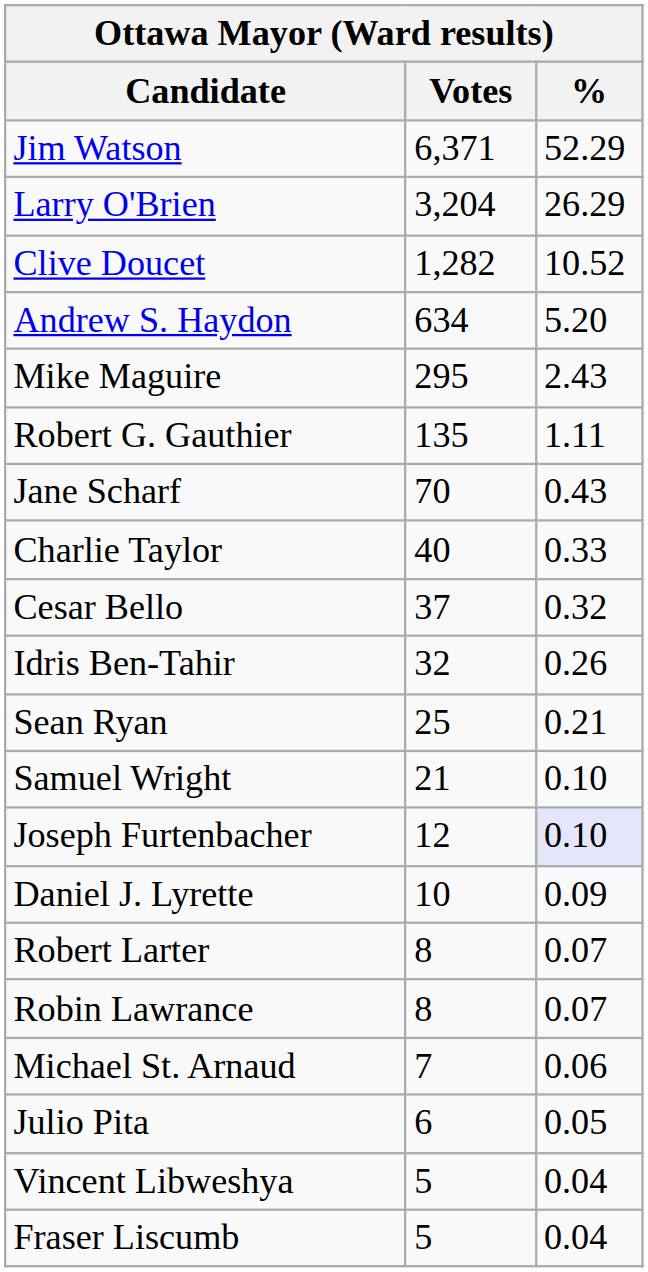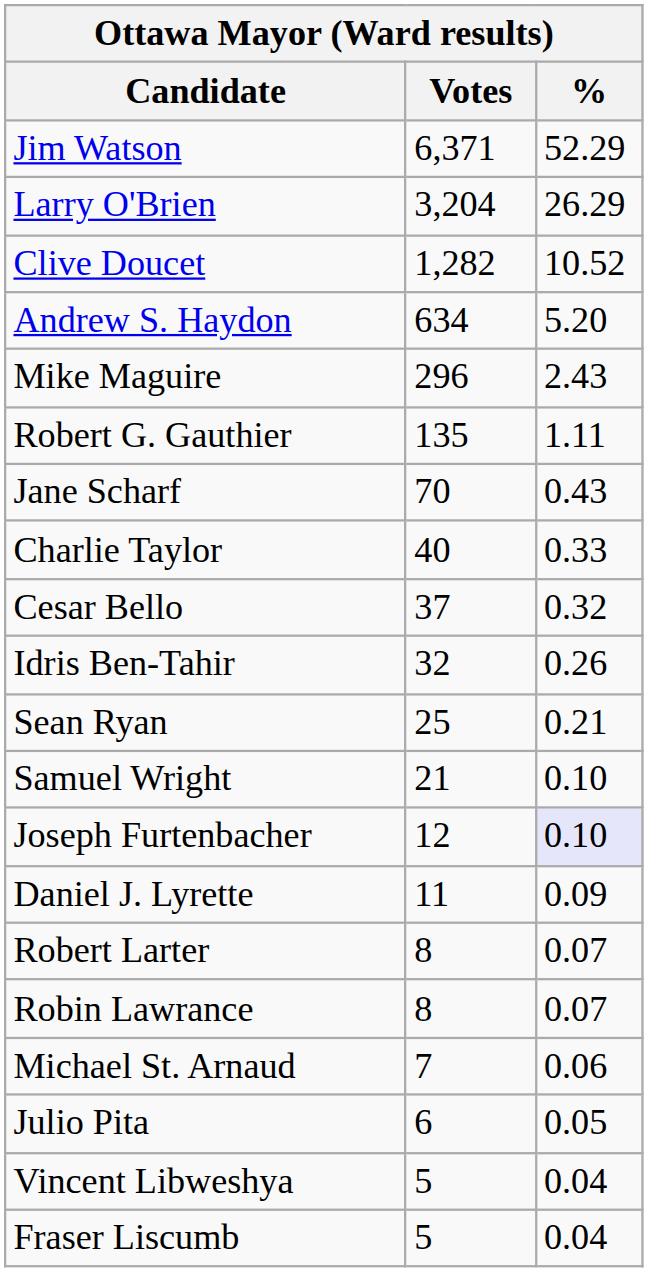Mike Maguire | Votes: 295 -> 296
Daniel J. Lyrette | Votes: 10 -> 11
